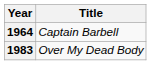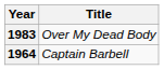rows swapped: 1964 <-> 1983
